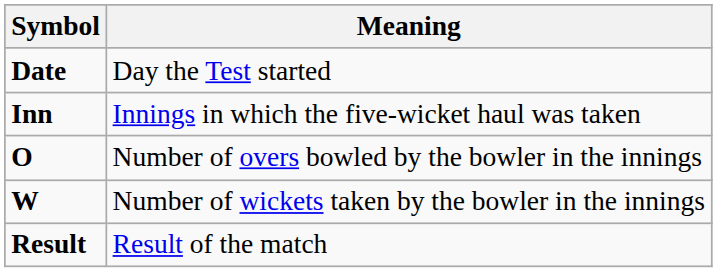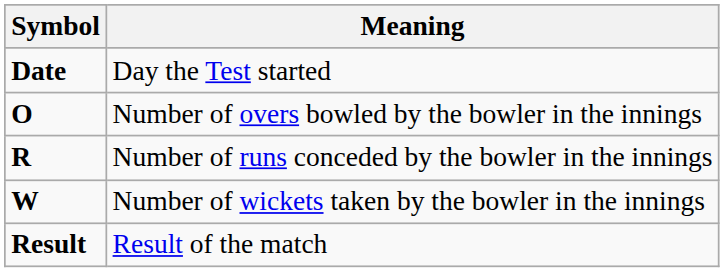- row: Inn | Innings in which the five-wicket haul was taken
+ row: R | Number of runs conceded by the bowler in the innings
